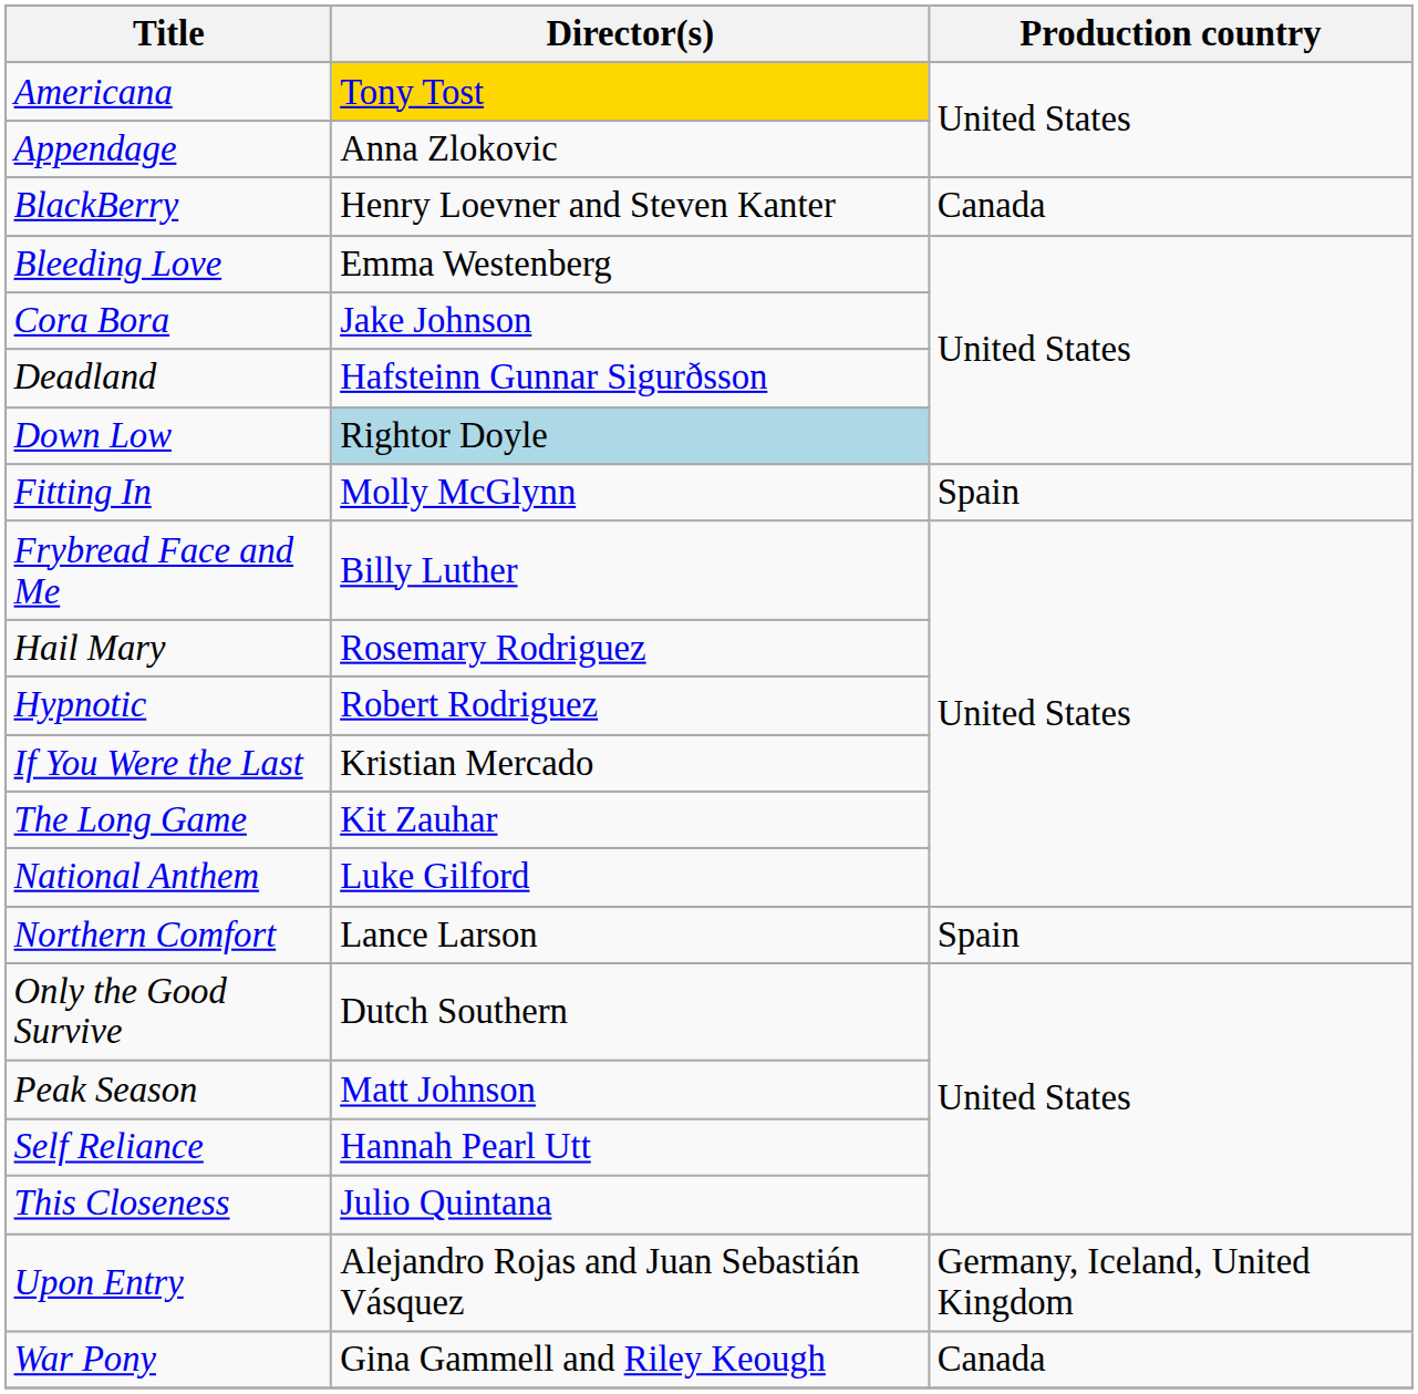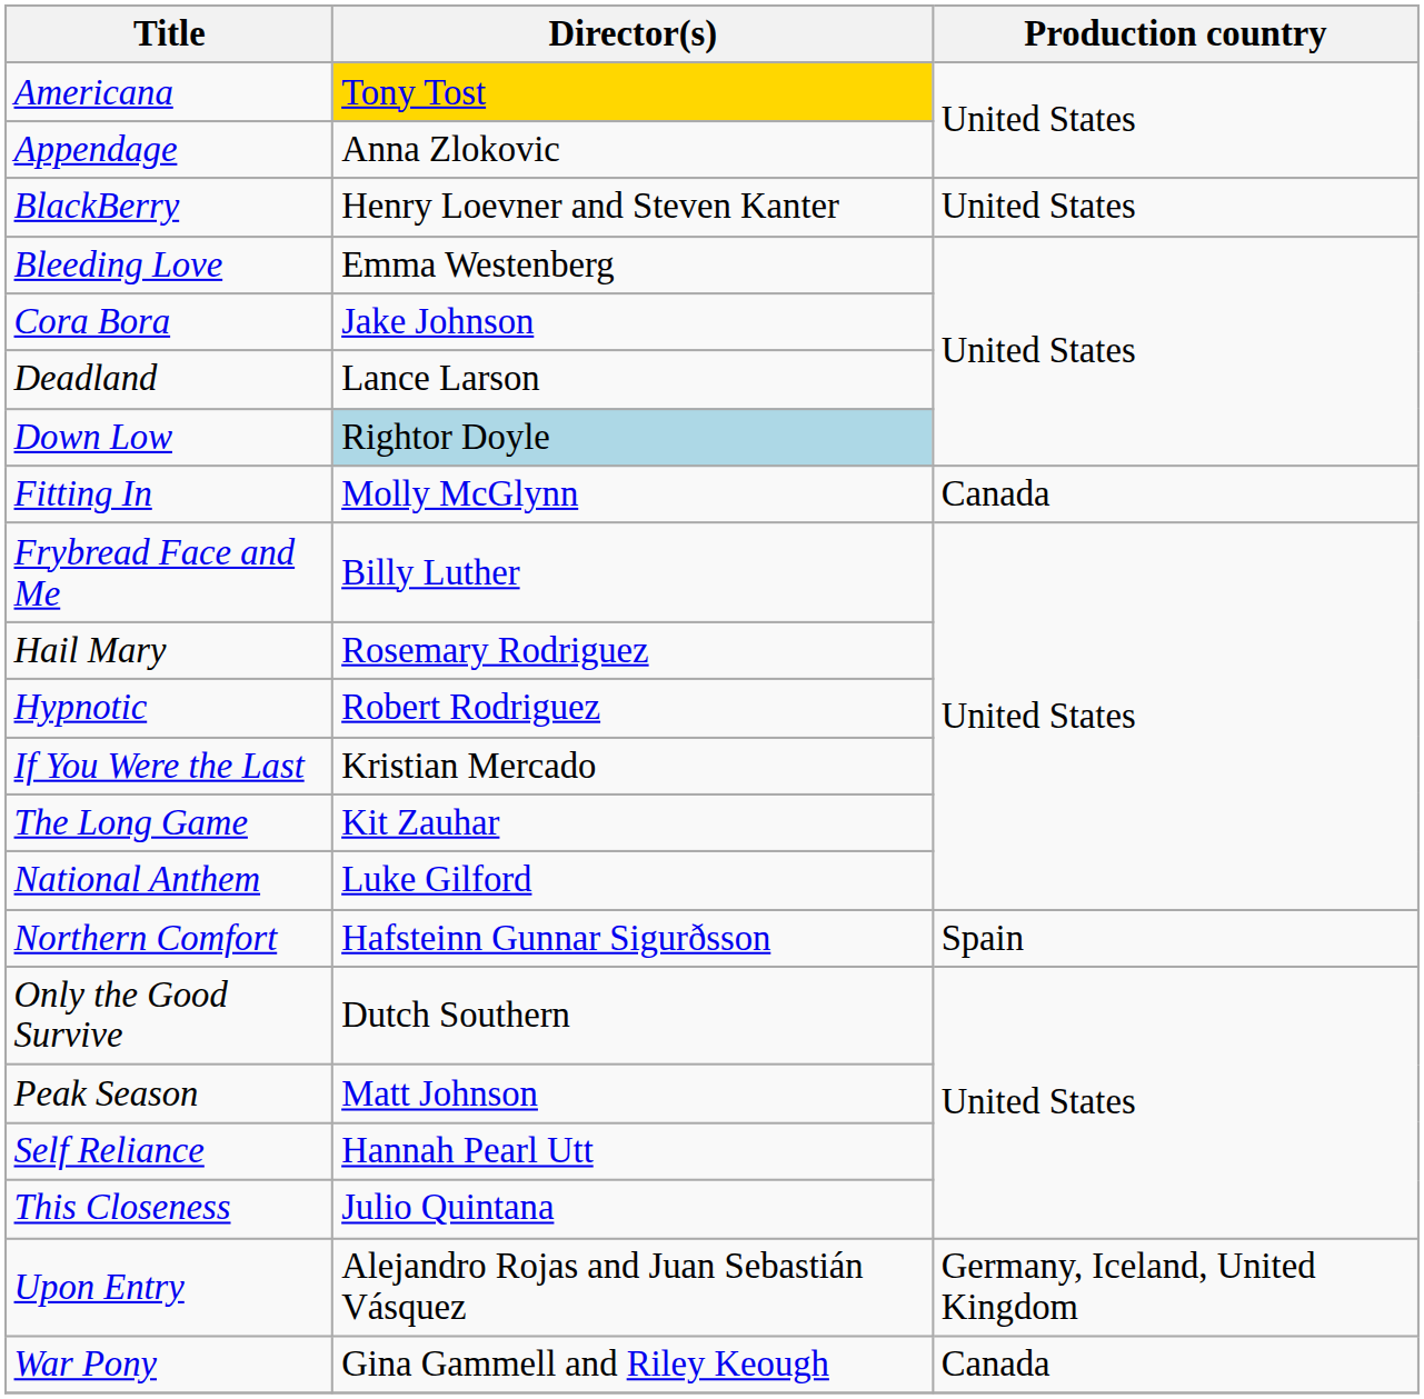BlackBerry | Production country: Canada -> United States
Deadland | Director(s): Hafsteinn Gunnar Sigurðsson -> Lance Larson
Fitting In | Production country: Spain -> Canada
Northern Comfort | Director(s): Lance Larson -> Hafsteinn Gunnar Sigurðsson
